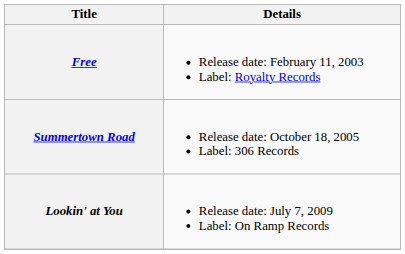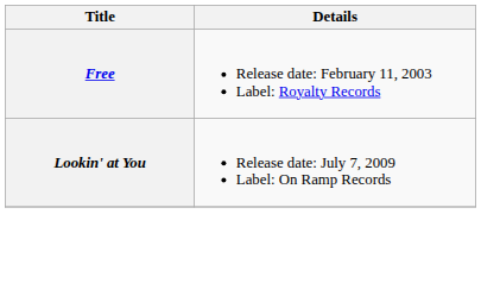- row: Summertown Road | Release date: October 18, 2005 Label: 306 Records
